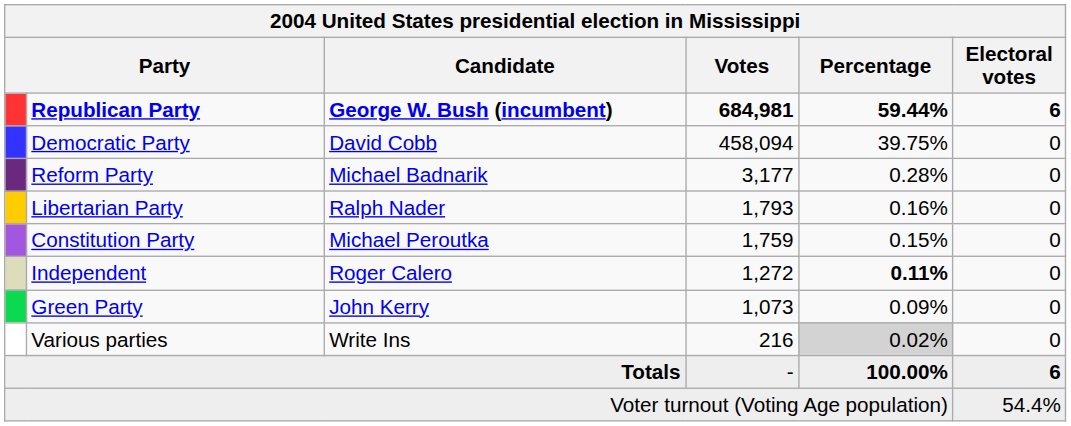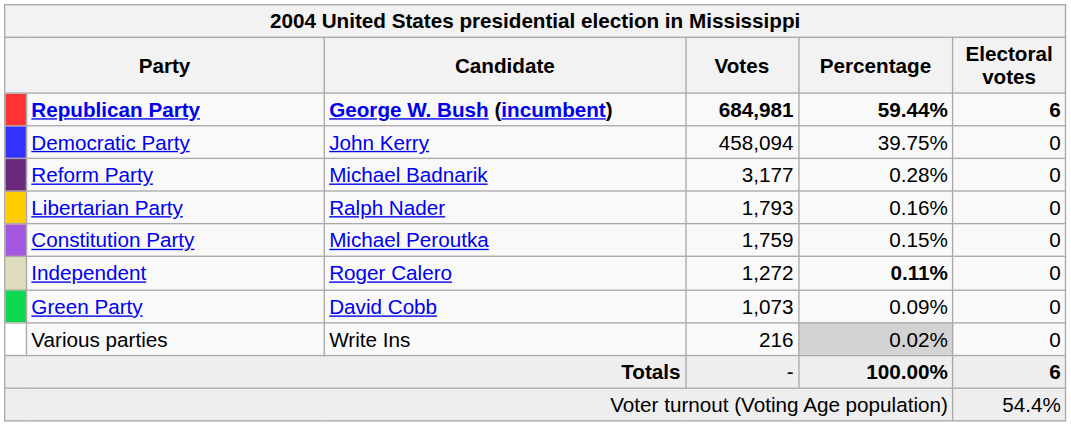Democratic Party | Candidate: David Cobb -> John Kerry
Green Party | Candidate: John Kerry -> David Cobb
